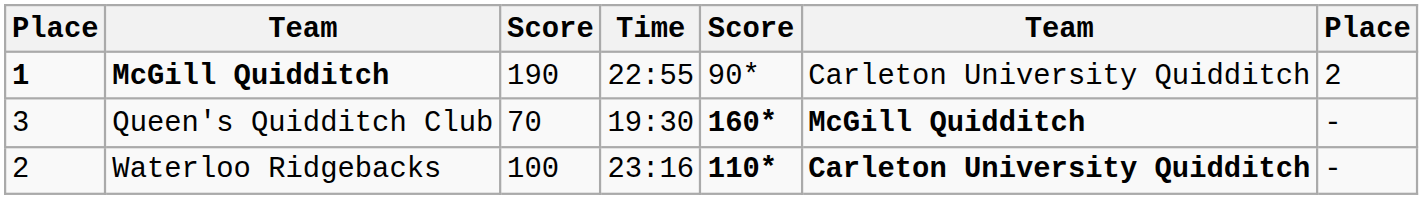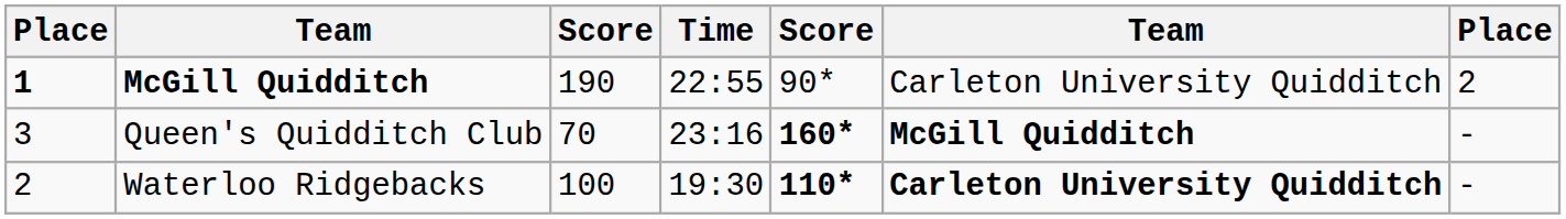Queen's Quidditch Club | Time: 19:30 -> 23:16
Waterloo Ridgebacks | Time: 23:16 -> 19:30
